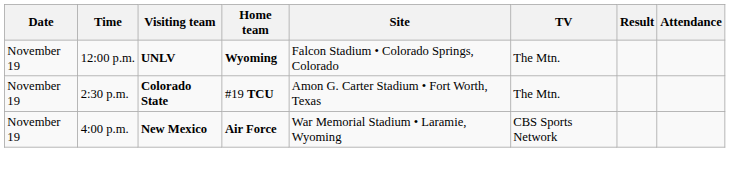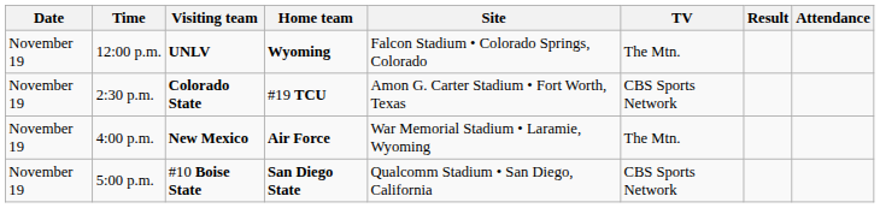2:30 p.m. | TV: The Mtn. -> CBS Sports Network
4:00 p.m. | TV: CBS Sports Network -> The Mtn.
+ row: November 19 | 5:00 p.m. | #10 Boise State | San Diego State | Qualcomm Stadium • San Diego, California | CBS Sports Network
